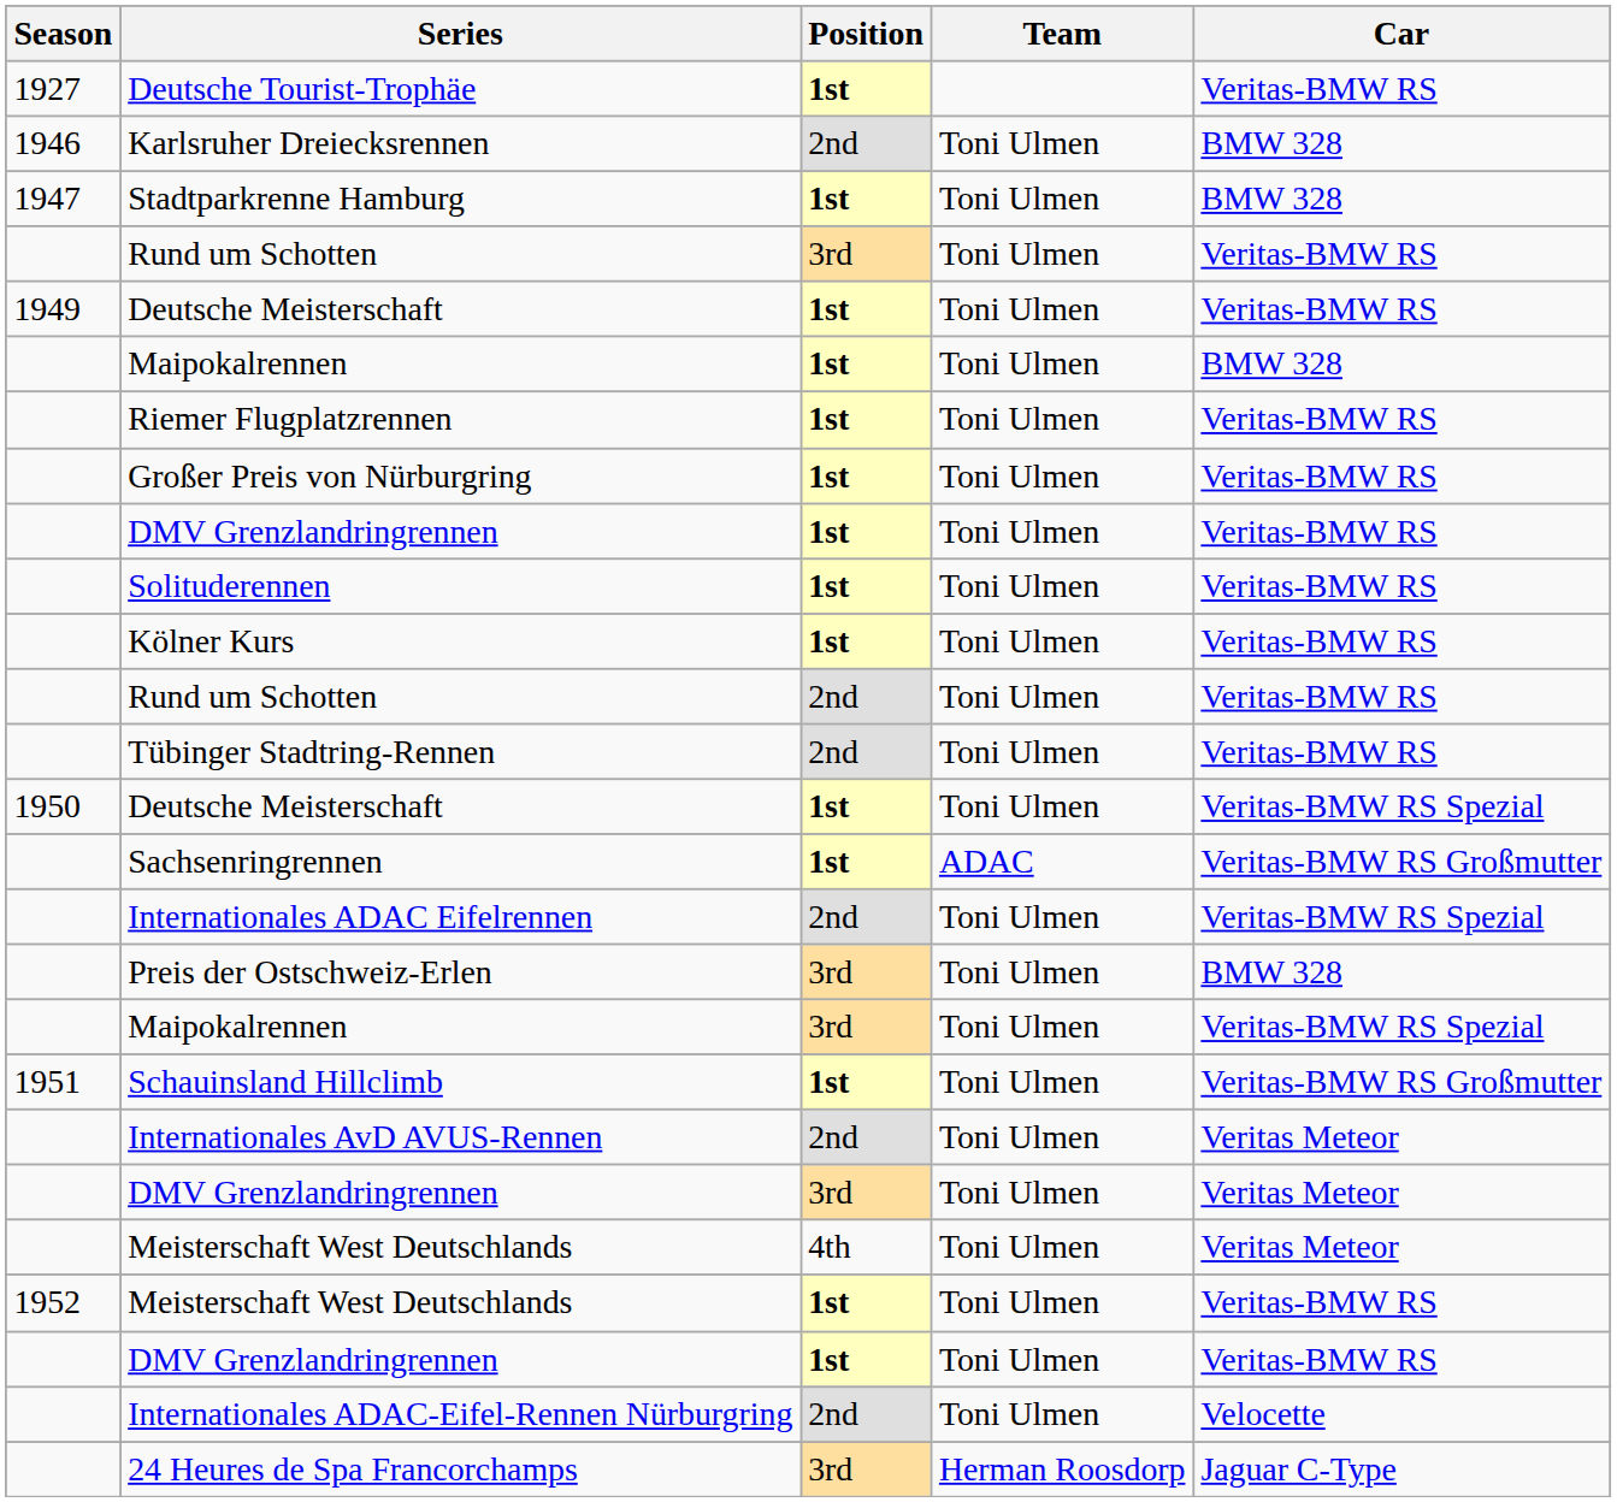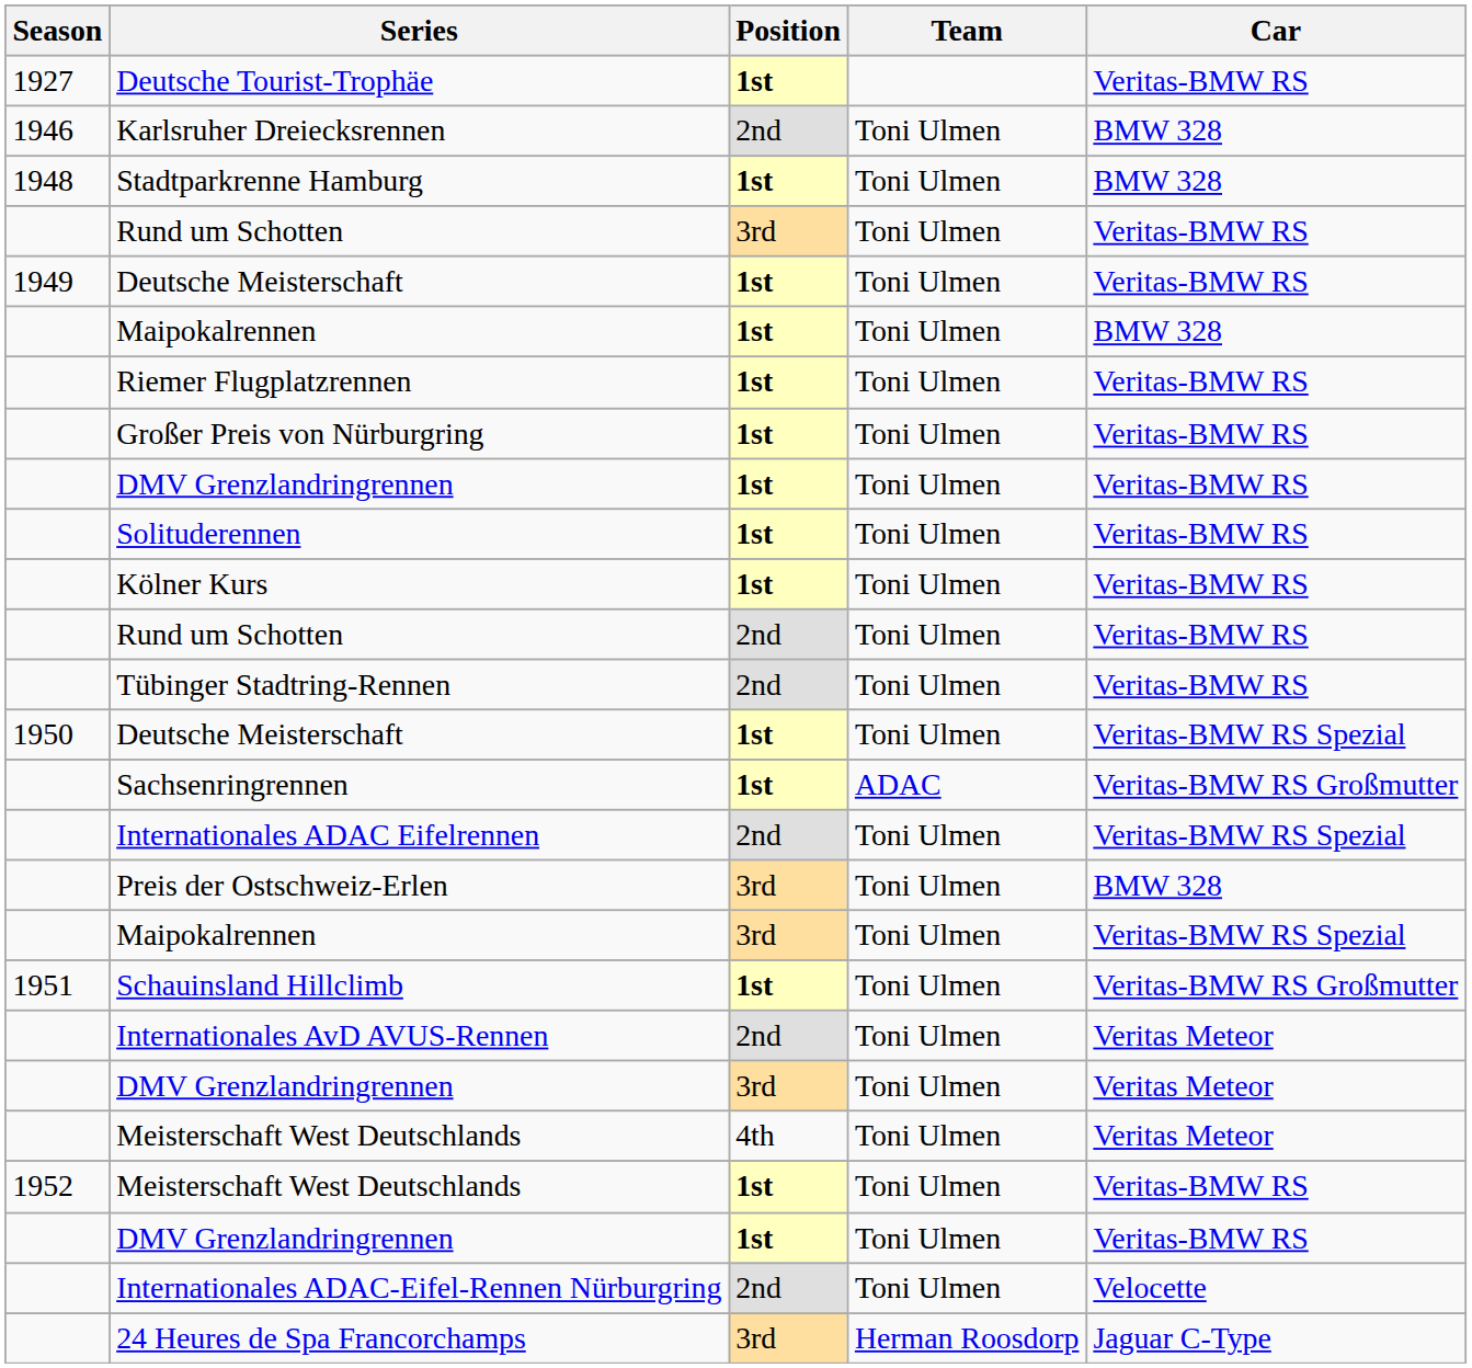Stadtparkrenne Hamburg | Season: 1947 -> 1948
